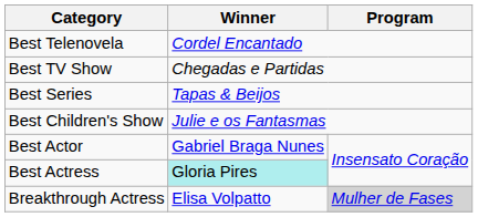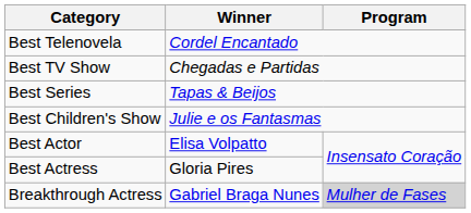Best Actor | Winner: Gabriel Braga Nunes -> Elisa Volpatto
Best Actress | Winner: paleturquoise background -> no background
Breakthrough Actress | Winner: Elisa Volpatto -> Gabriel Braga Nunes
